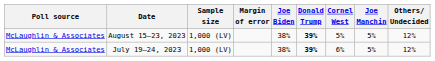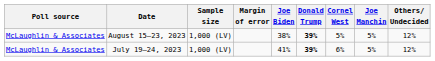July 19–24, 2023 | Joe Biden: 38% -> 41%
